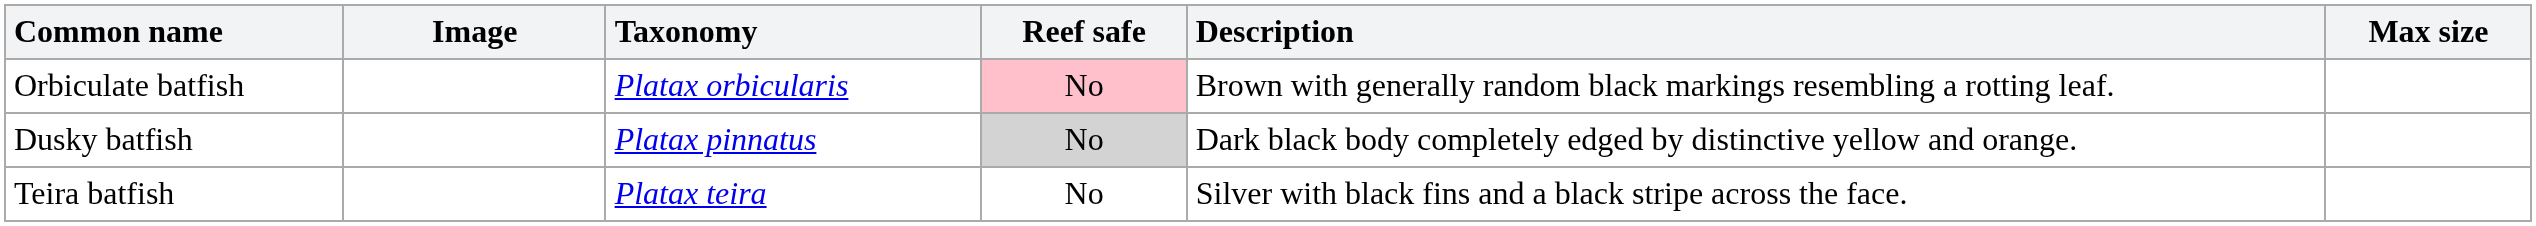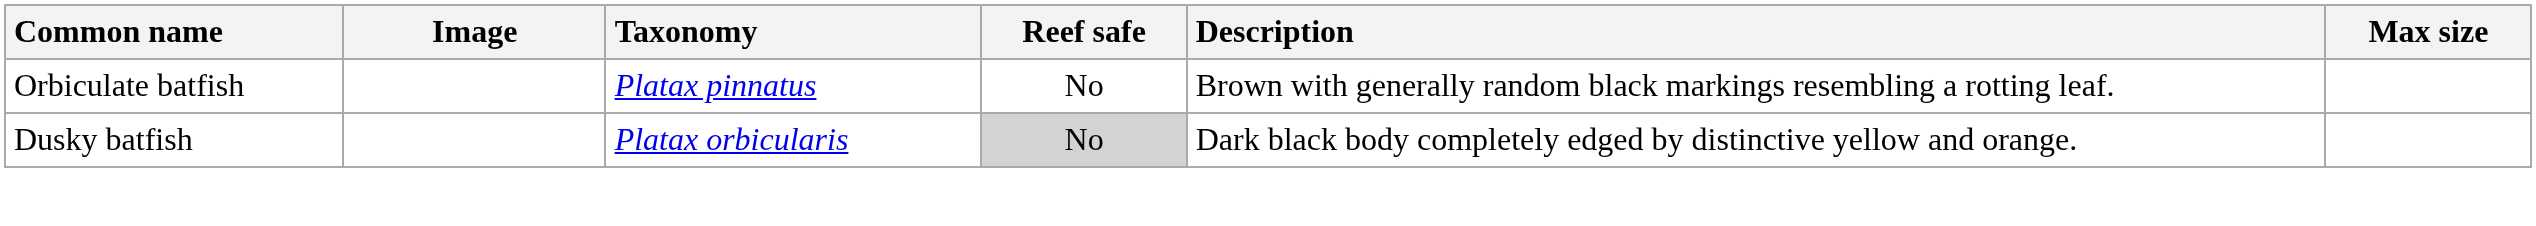Orbiculate batfish | Taxonomy: Platax orbicularis -> Platax pinnatus
Orbiculate batfish | Reef safe: pink background -> no background
Dusky batfish | Taxonomy: Platax pinnatus -> Platax orbicularis
- row: Teira batfish | Platax teira | No | Silver with black fins and a black stripe across the face.
